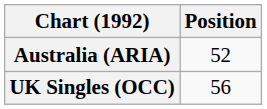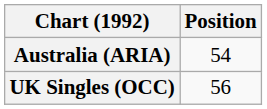Australia (ARIA) | Position: 52 -> 54
